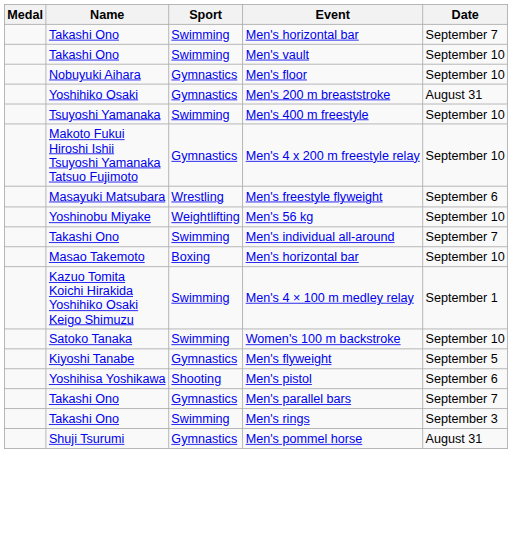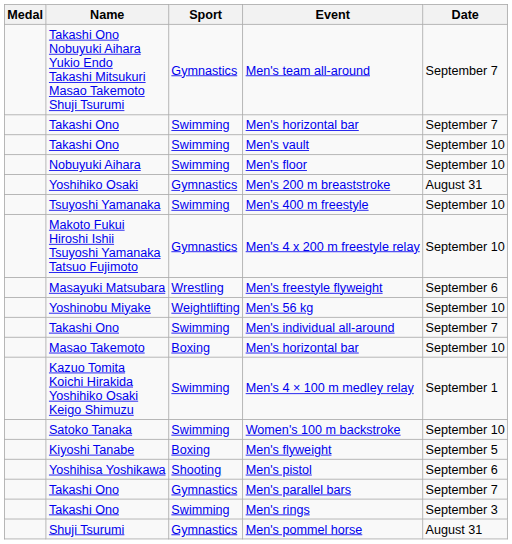+ row: Takashi Ono Nobuyuki Aihara Yukio Endo Takashi Mitsukuri Masao Takemoto Shuji Tsurumi | Gymnastics | Men's team all-around | September 7
Men's floor | Sport: Gymnastics -> Swimming
Men's flyweight | Sport: Gymnastics -> Boxing
